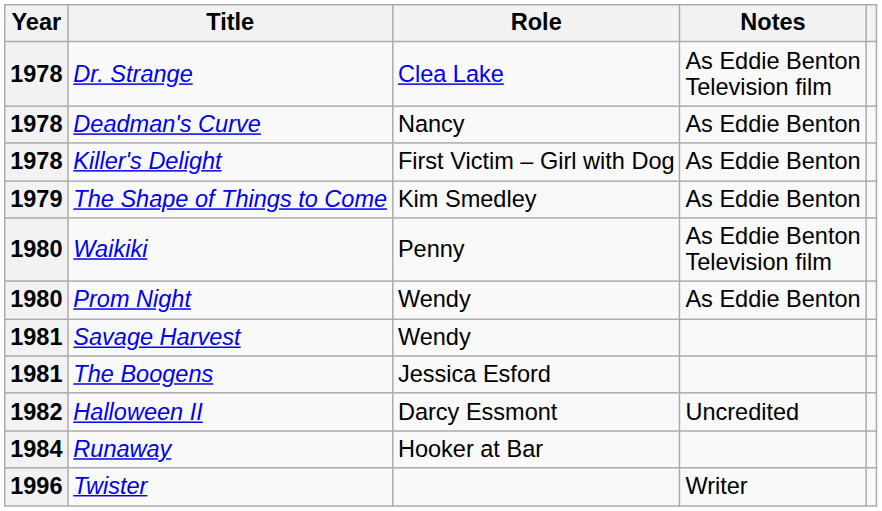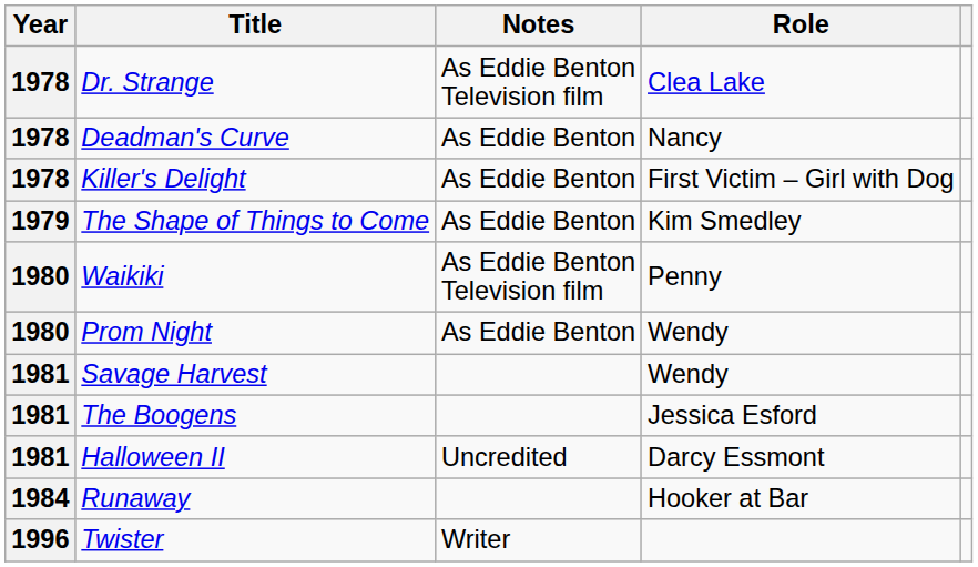columns swapped: Role <-> Notes
Halloween II | Year: 1982 -> 1981
